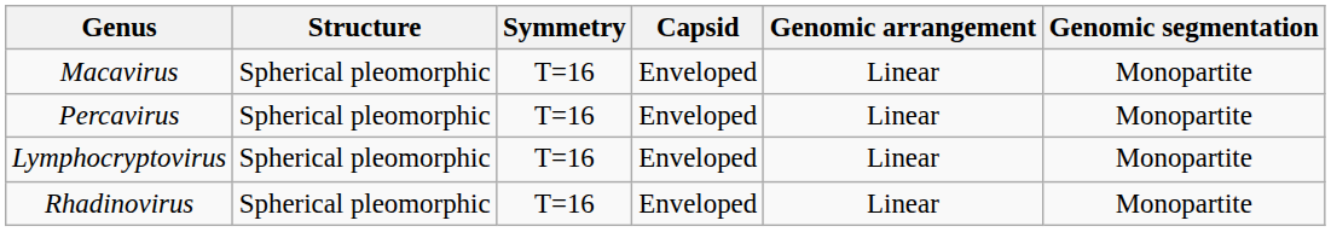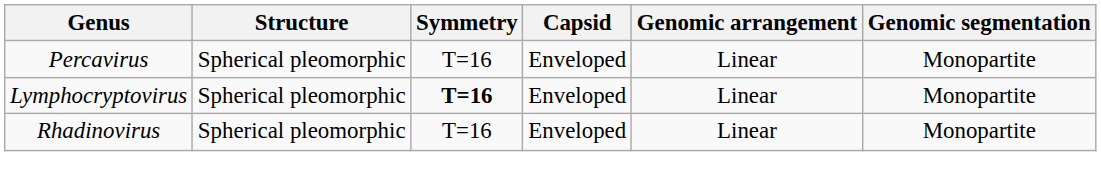- row: Macavirus | Spherical pleomorphic | T=16 | Enveloped | Linear | Monopartite
Lymphocryptovirus | Symmetry: normal -> bold
